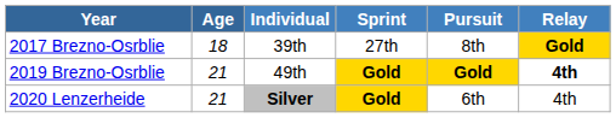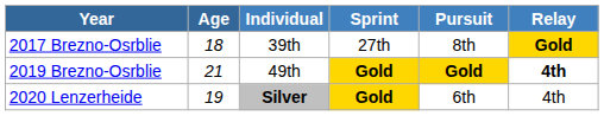2020 Lenzerheide | Age: 21 -> 19
